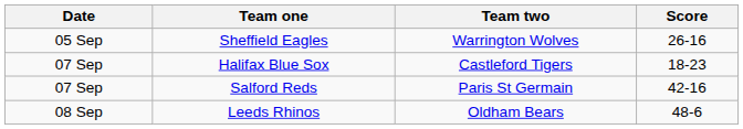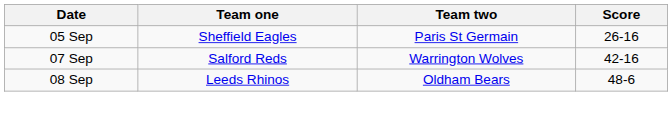Sheffield Eagles | Team two: Warrington Wolves -> Paris St Germain
- row: 07 Sep | Halifax Blue Sox | Castleford Tigers | 18-23
Salford Reds | Team two: Paris St Germain -> Warrington Wolves
